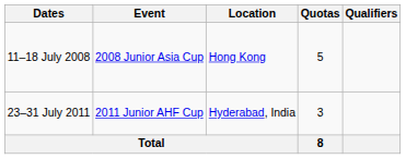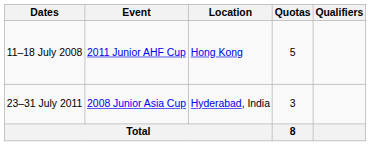11–18 July 2008 | Event: 2008 Junior Asia Cup -> 2011 Junior AHF Cup
23–31 July 2011 | Event: 2011 Junior AHF Cup -> 2008 Junior Asia Cup
